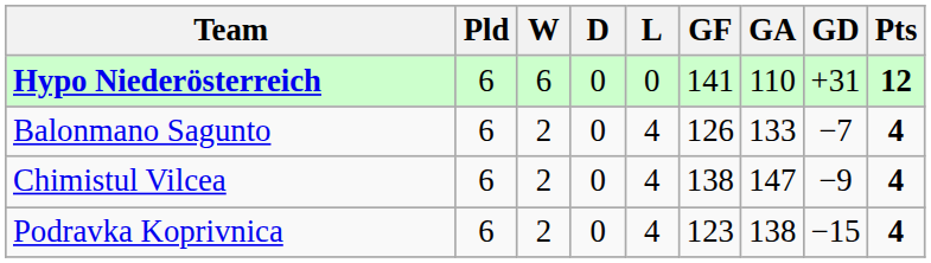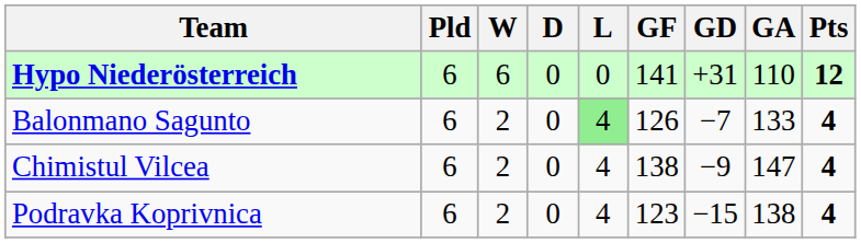columns swapped: GA <-> GD
Balonmano Sagunto | L: no background -> lightgreen background
